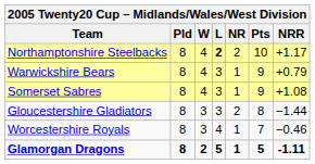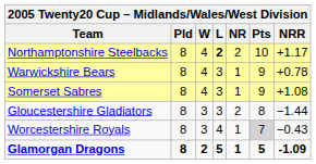Warwickshire Bears | NRR: +0.79 -> +0.78
Worcestershire Royals | Pts: no background -> lightgrey background
Worcestershire Royals | NRR: −0.46 -> −0.43
Glamorgan Dragons | NRR: -1.11 -> -1.09
